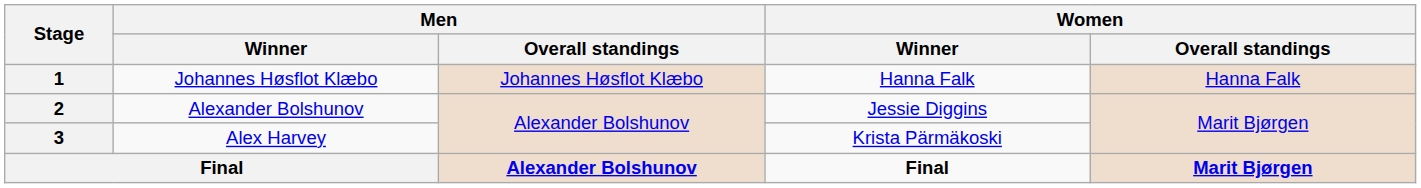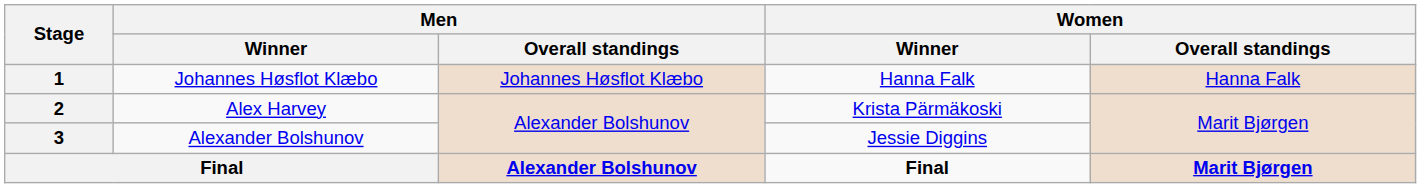2 | Men / Winner: Alexander Bolshunov -> Alex Harvey
2 | Women / Winner: Jessie Diggins -> Krista Pärmäkoski
3 | Men / Winner: Alex Harvey -> Alexander Bolshunov
3 | Women / Winner: Krista Pärmäkoski -> Jessie Diggins
